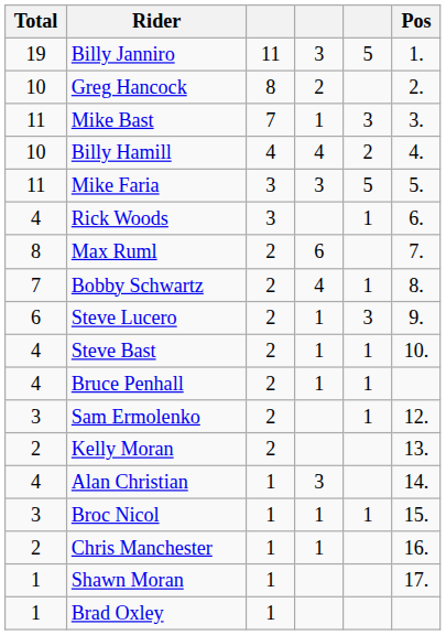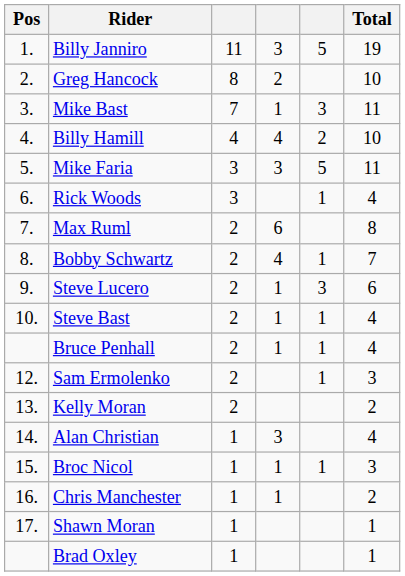columns swapped: Pos <-> Total
